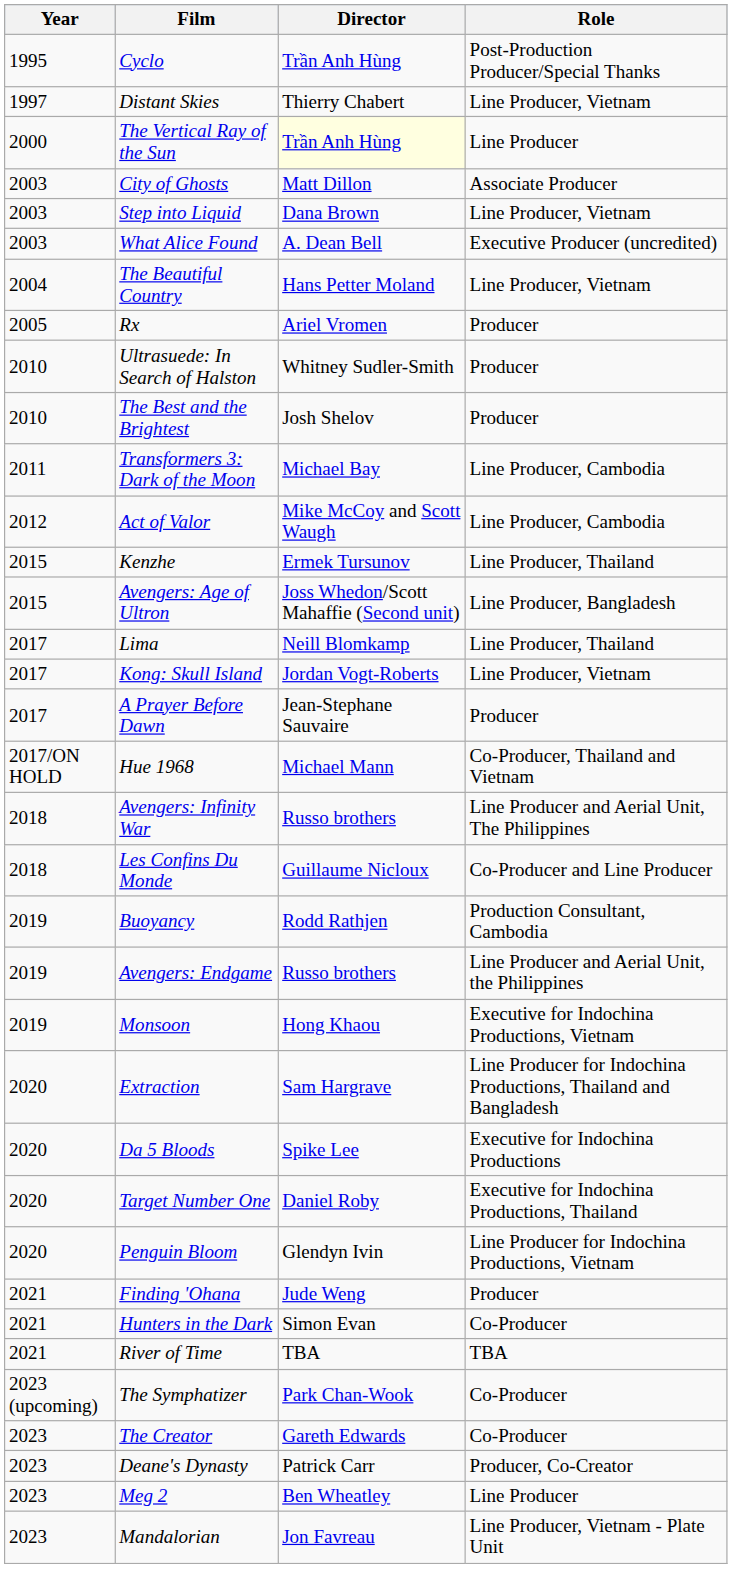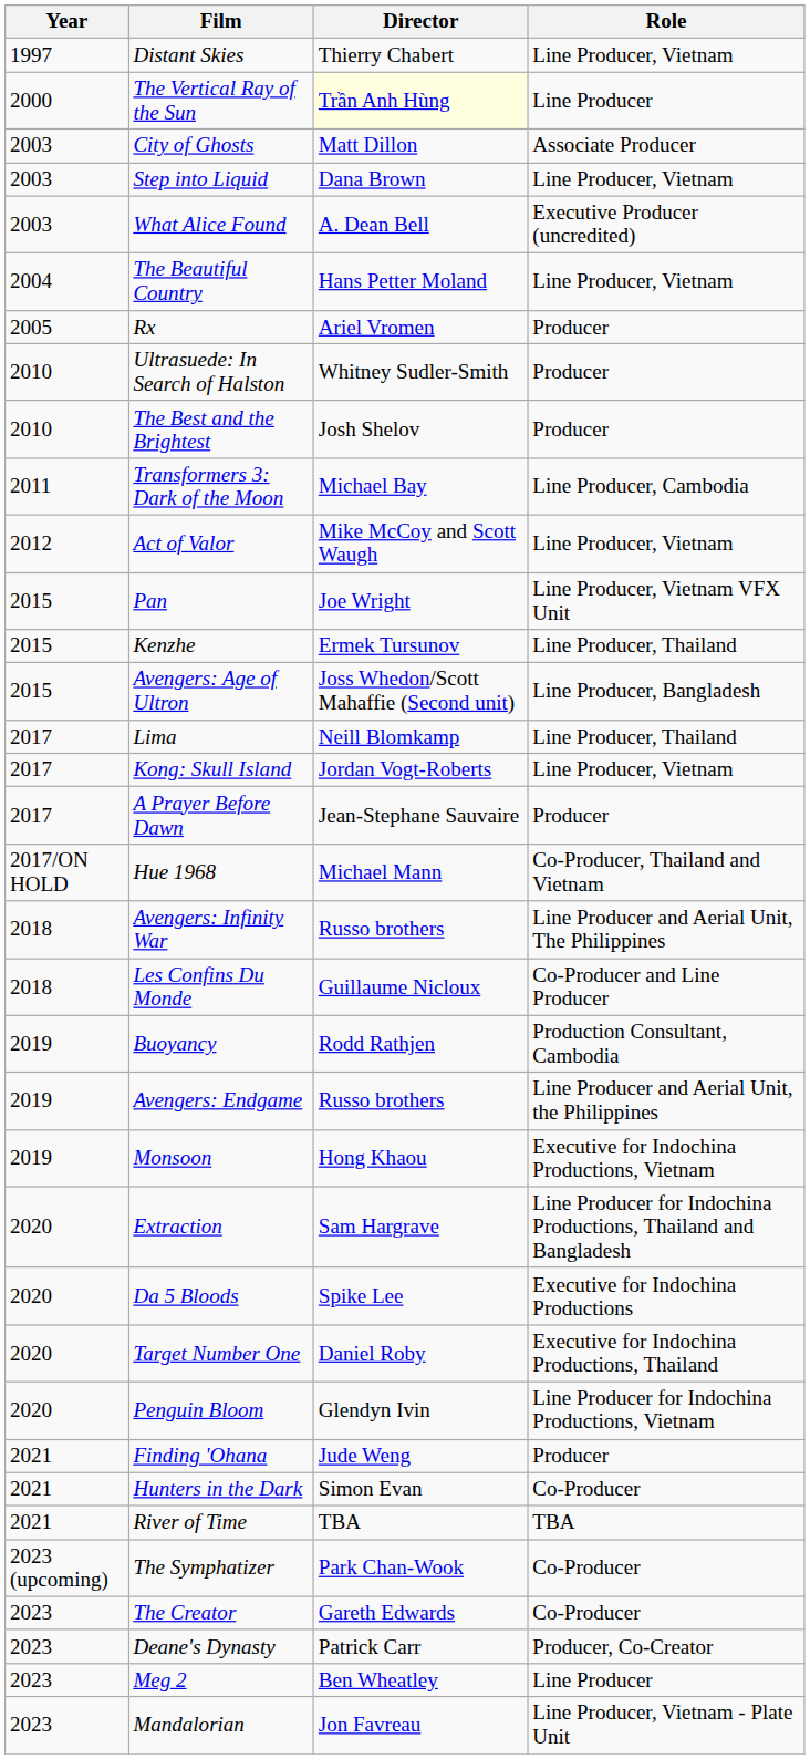- row: 1995 | Cyclo | Trần Anh Hùng | Post-Production Producer/Special Thanks
Act of Valor | Role: Line Producer, Cambodia -> Line Producer, Vietnam
+ row: 2015 | Pan | Joe Wright | Line Producer, Vietnam VFX Unit
